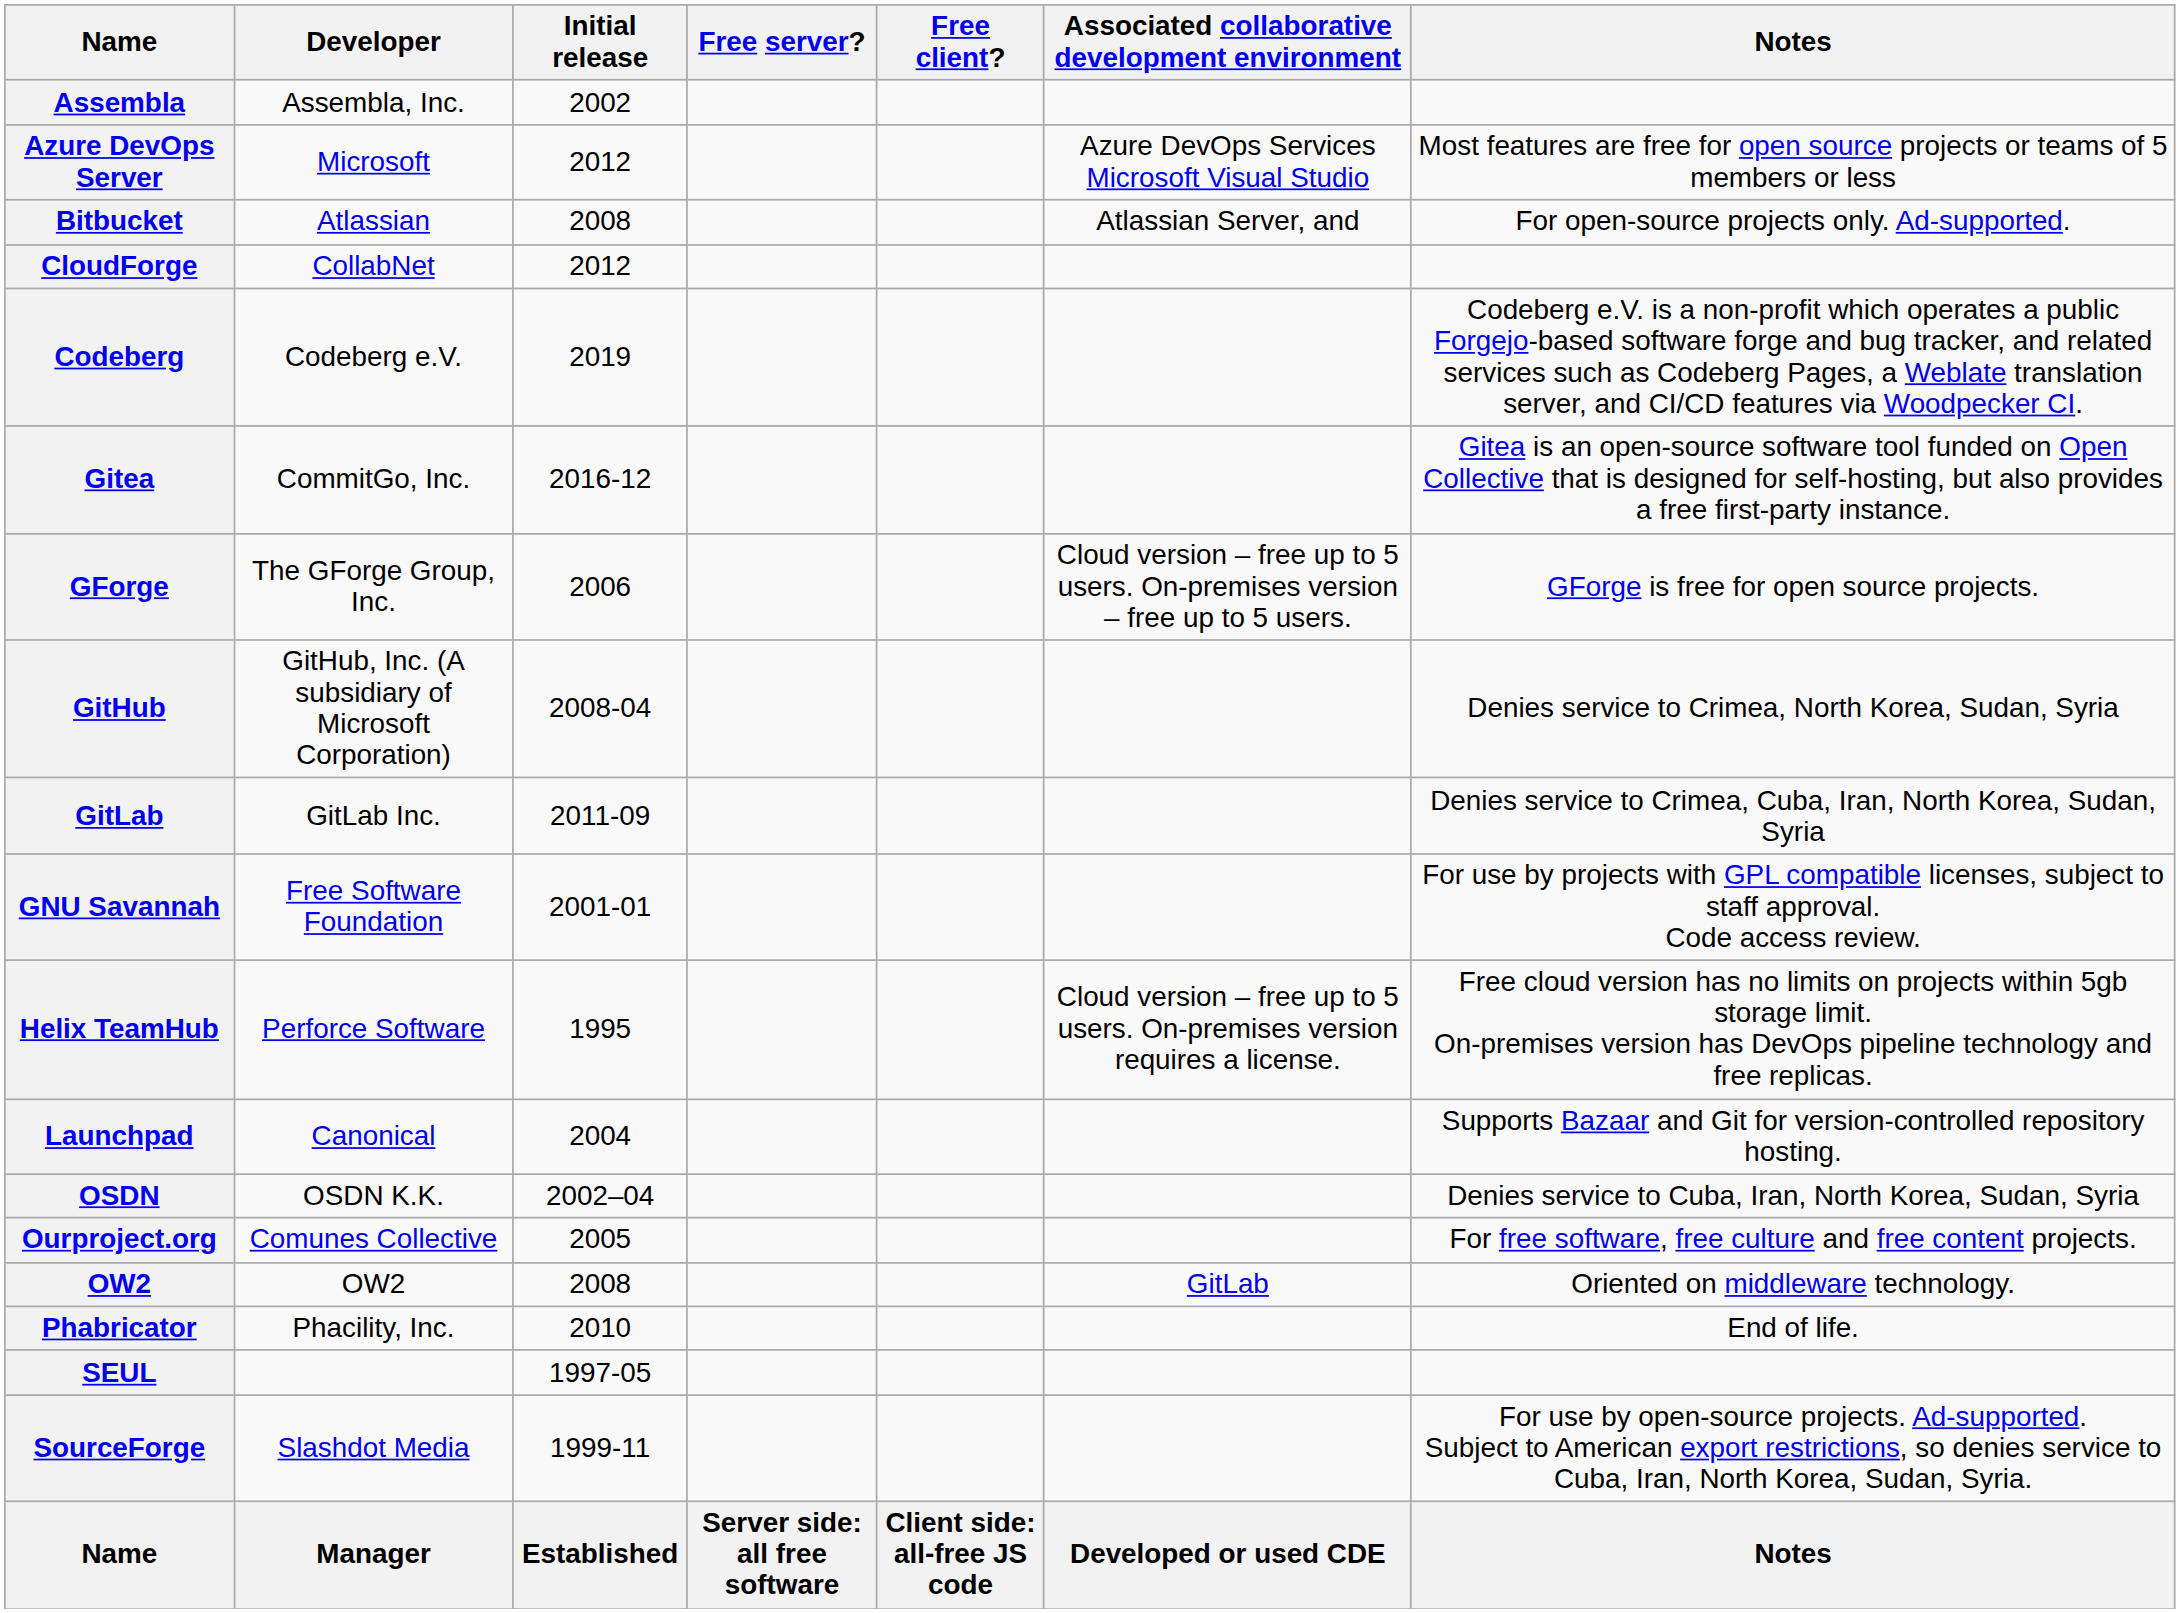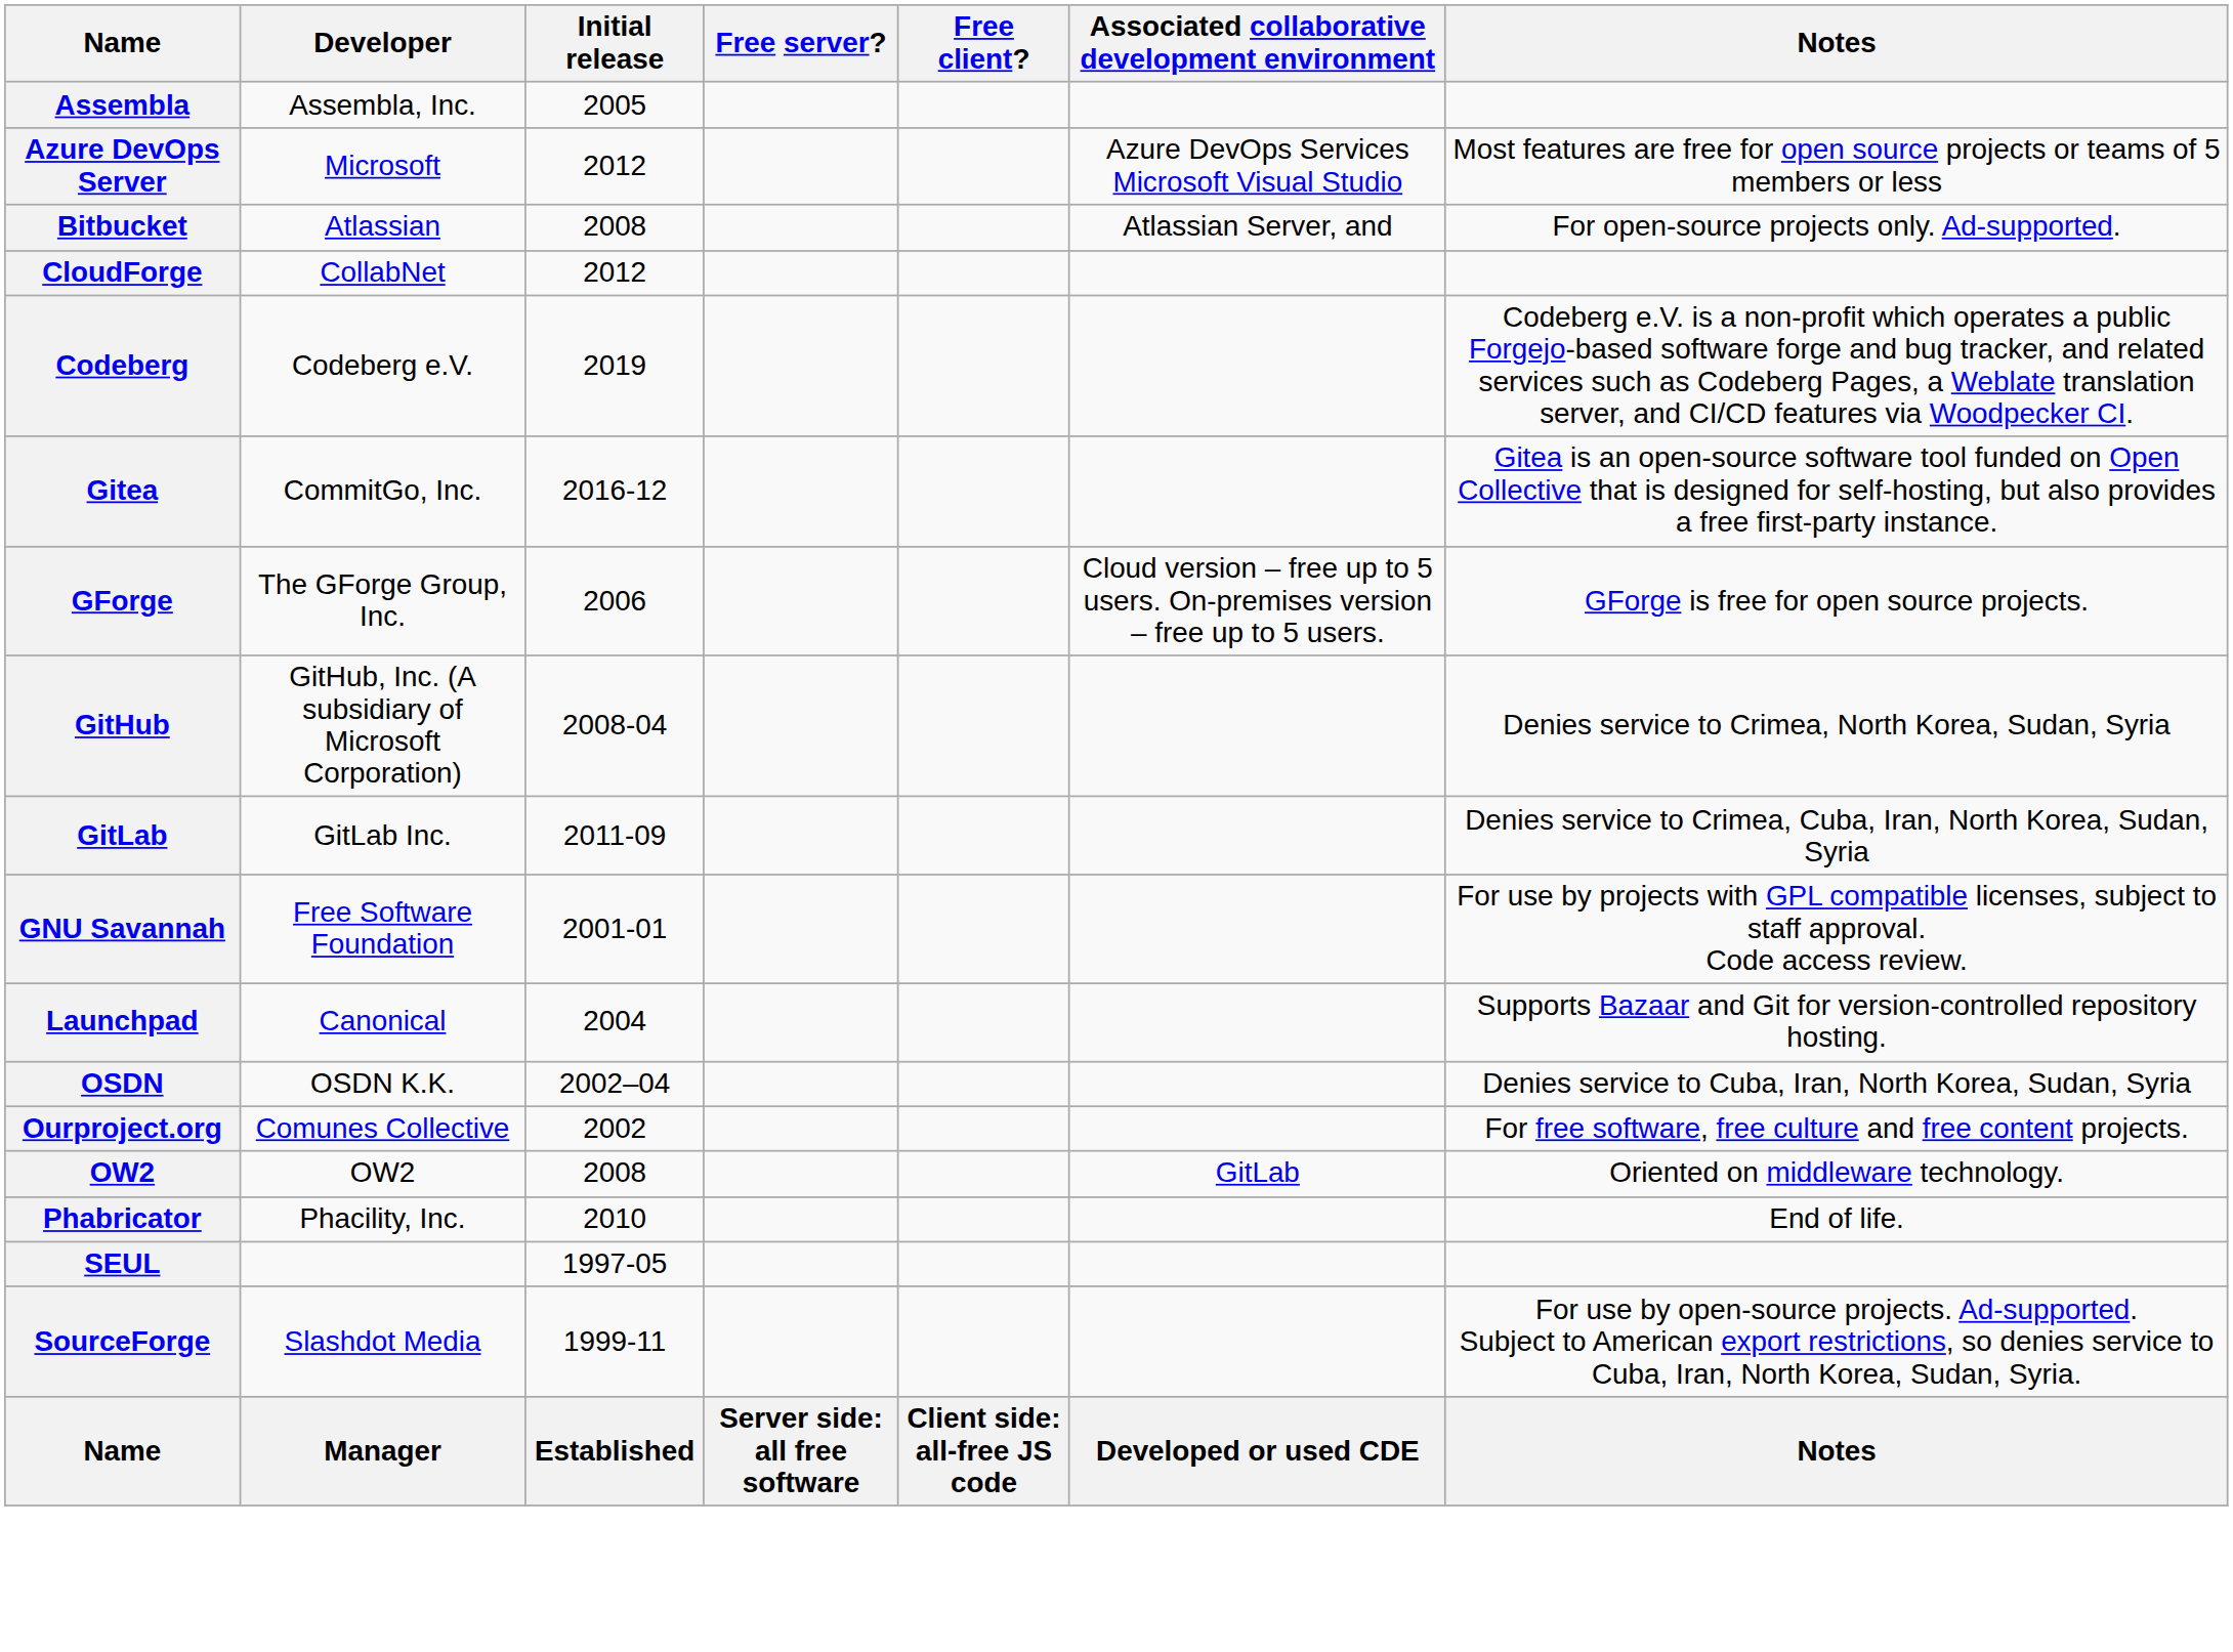Assembla | Initial release: 2002 -> 2005
- row: Helix TeamHub | Perforce Software | 1995 | Cloud version – free up to 5 users. On-premises version requires a license. | Free cloud version has no limits on projects within 5gb storage limit. On-premises version has DevOps pipeline technology and free replicas.
Ourproject.org | Initial release: 2005 -> 2002
